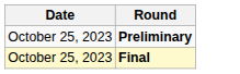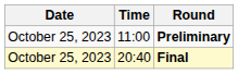+ column: Time | 11:00 | 20:40
